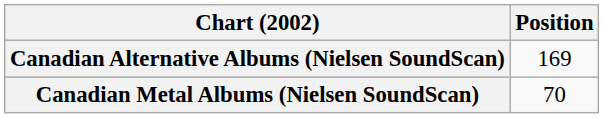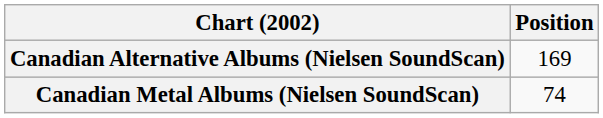Canadian Metal Albums (Nielsen SoundScan) | Position: 70 -> 74
